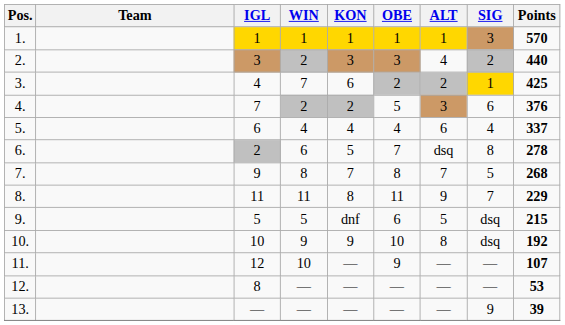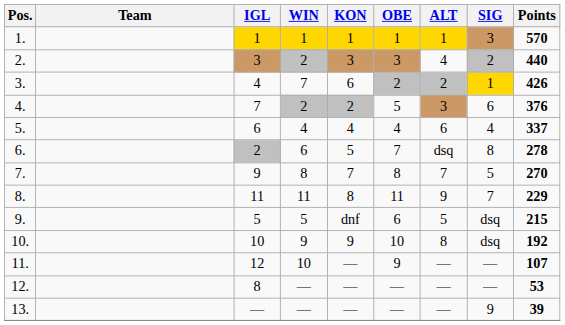3. | Points: 425 -> 426
7. | Points: 268 -> 270
